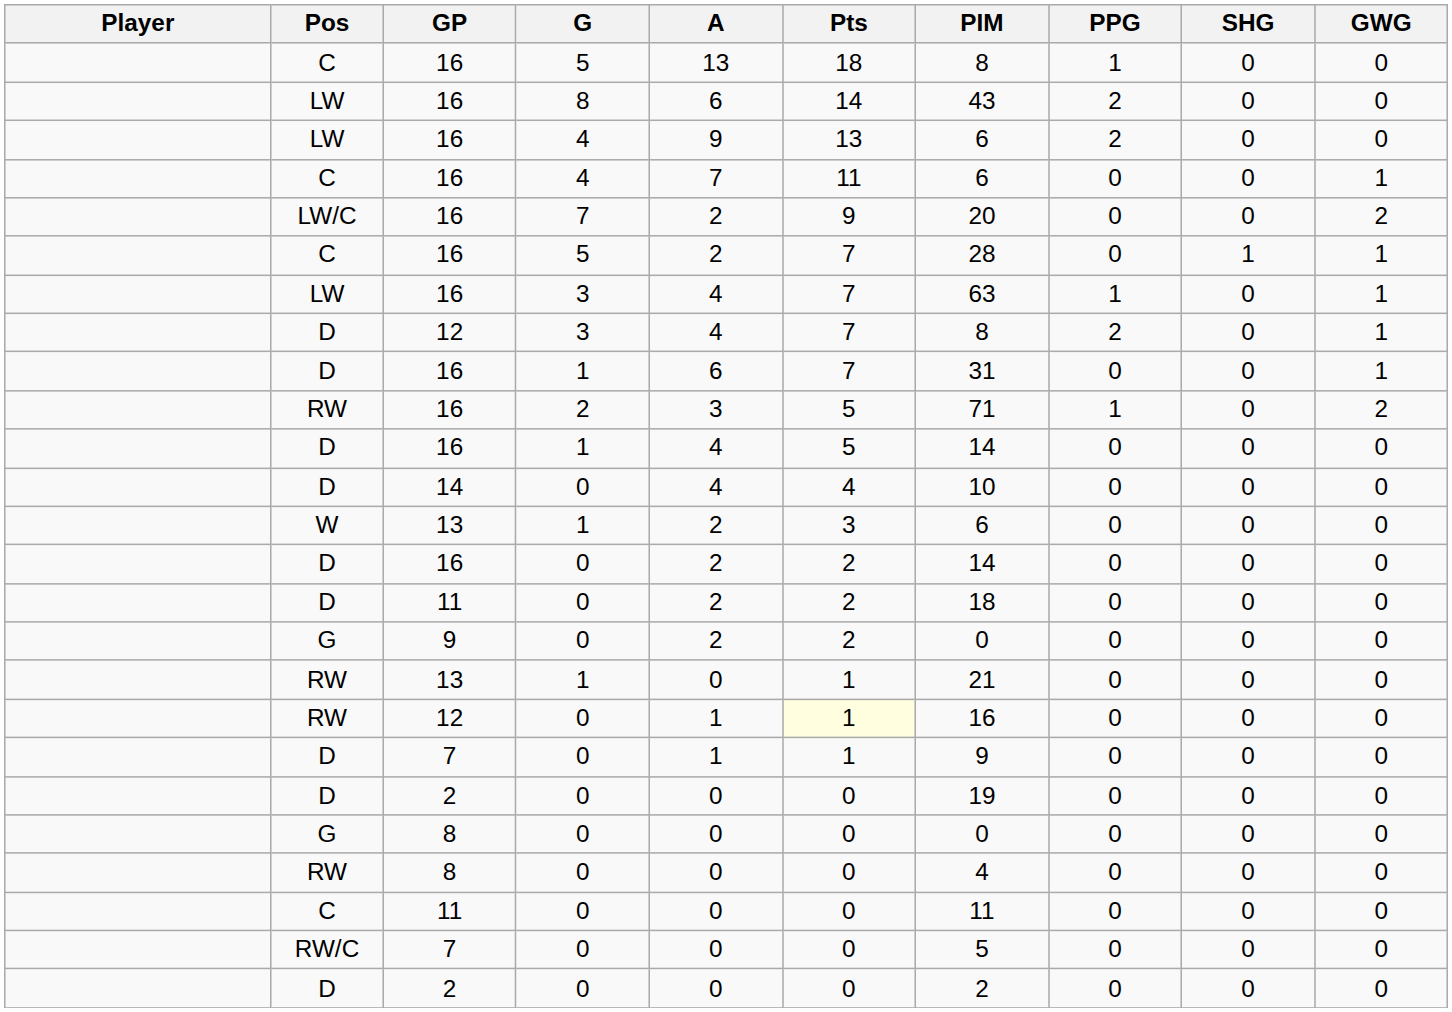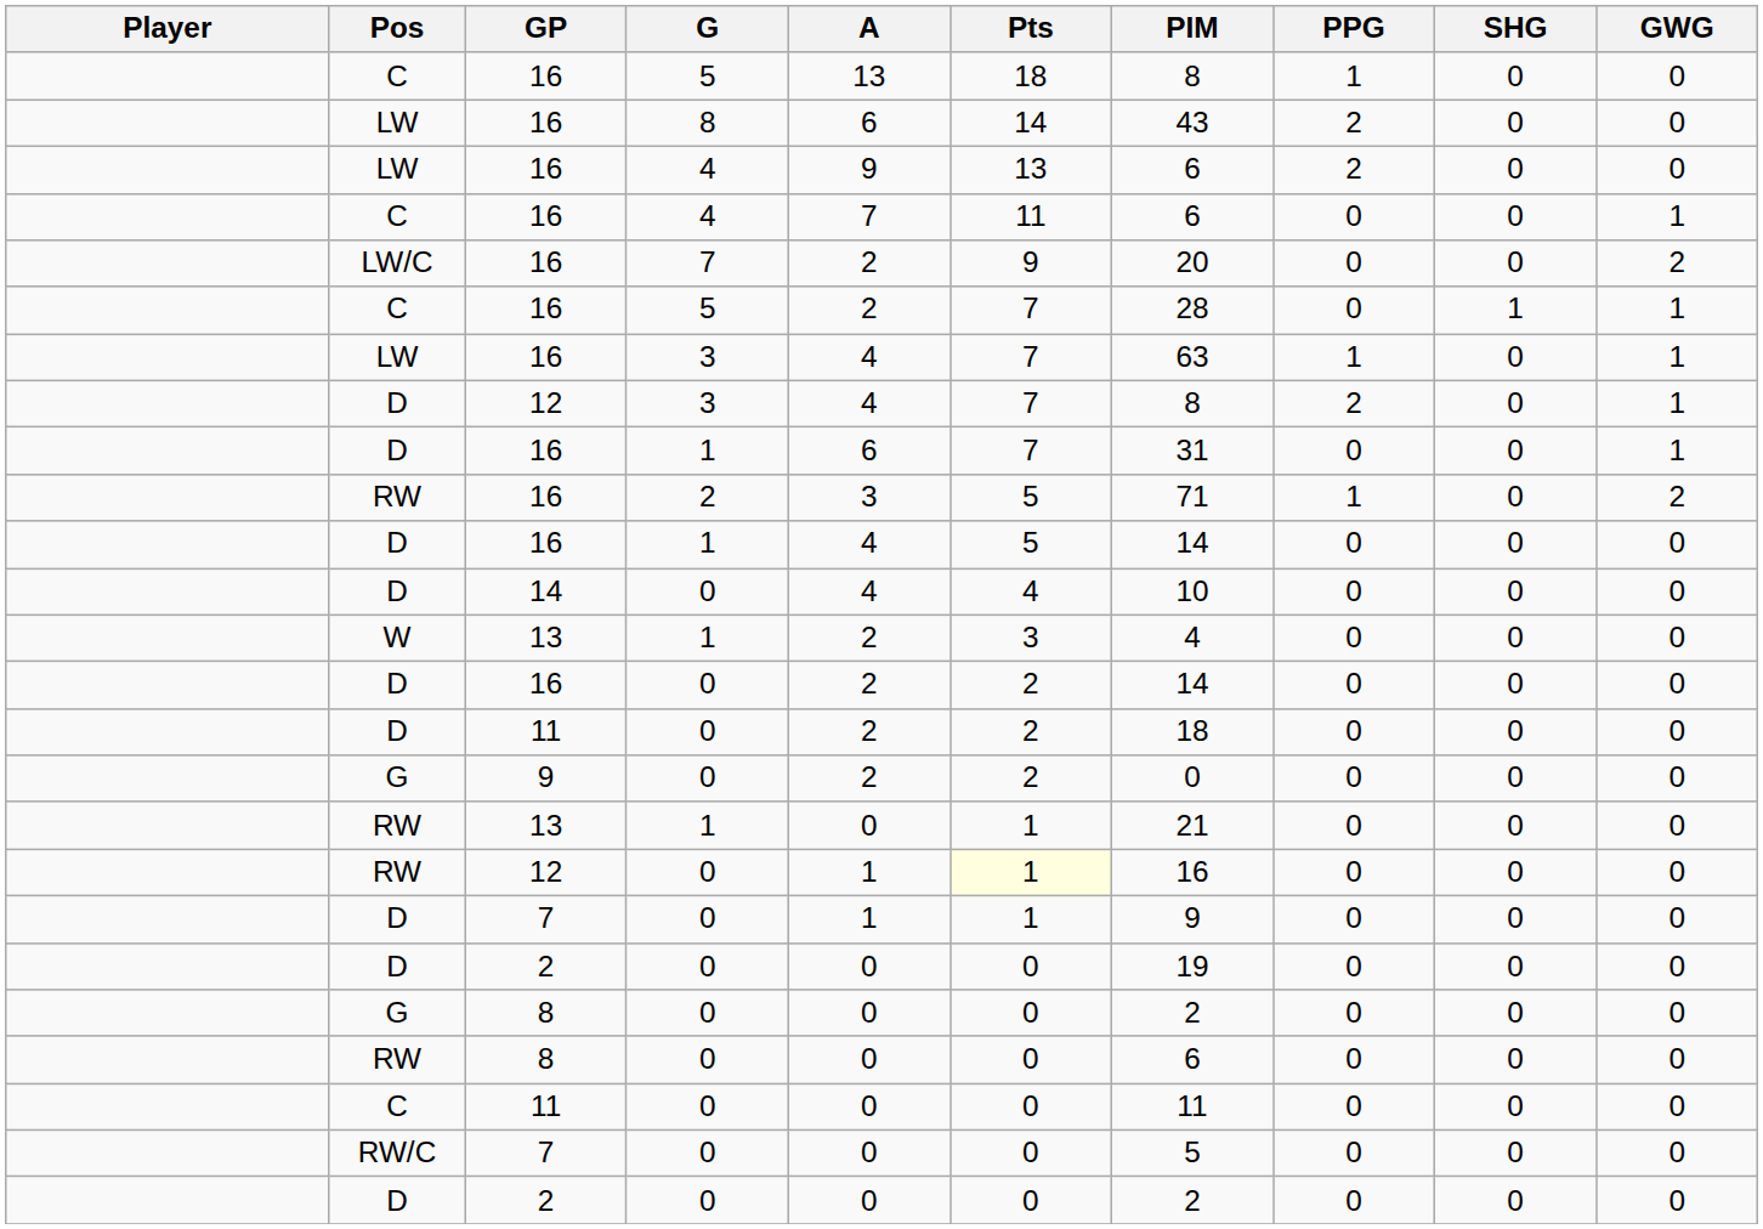W / 13 | PIM: 6 -> 4
G / 8 | PIM: 0 -> 2
RW / 8 | PIM: 4 -> 6
